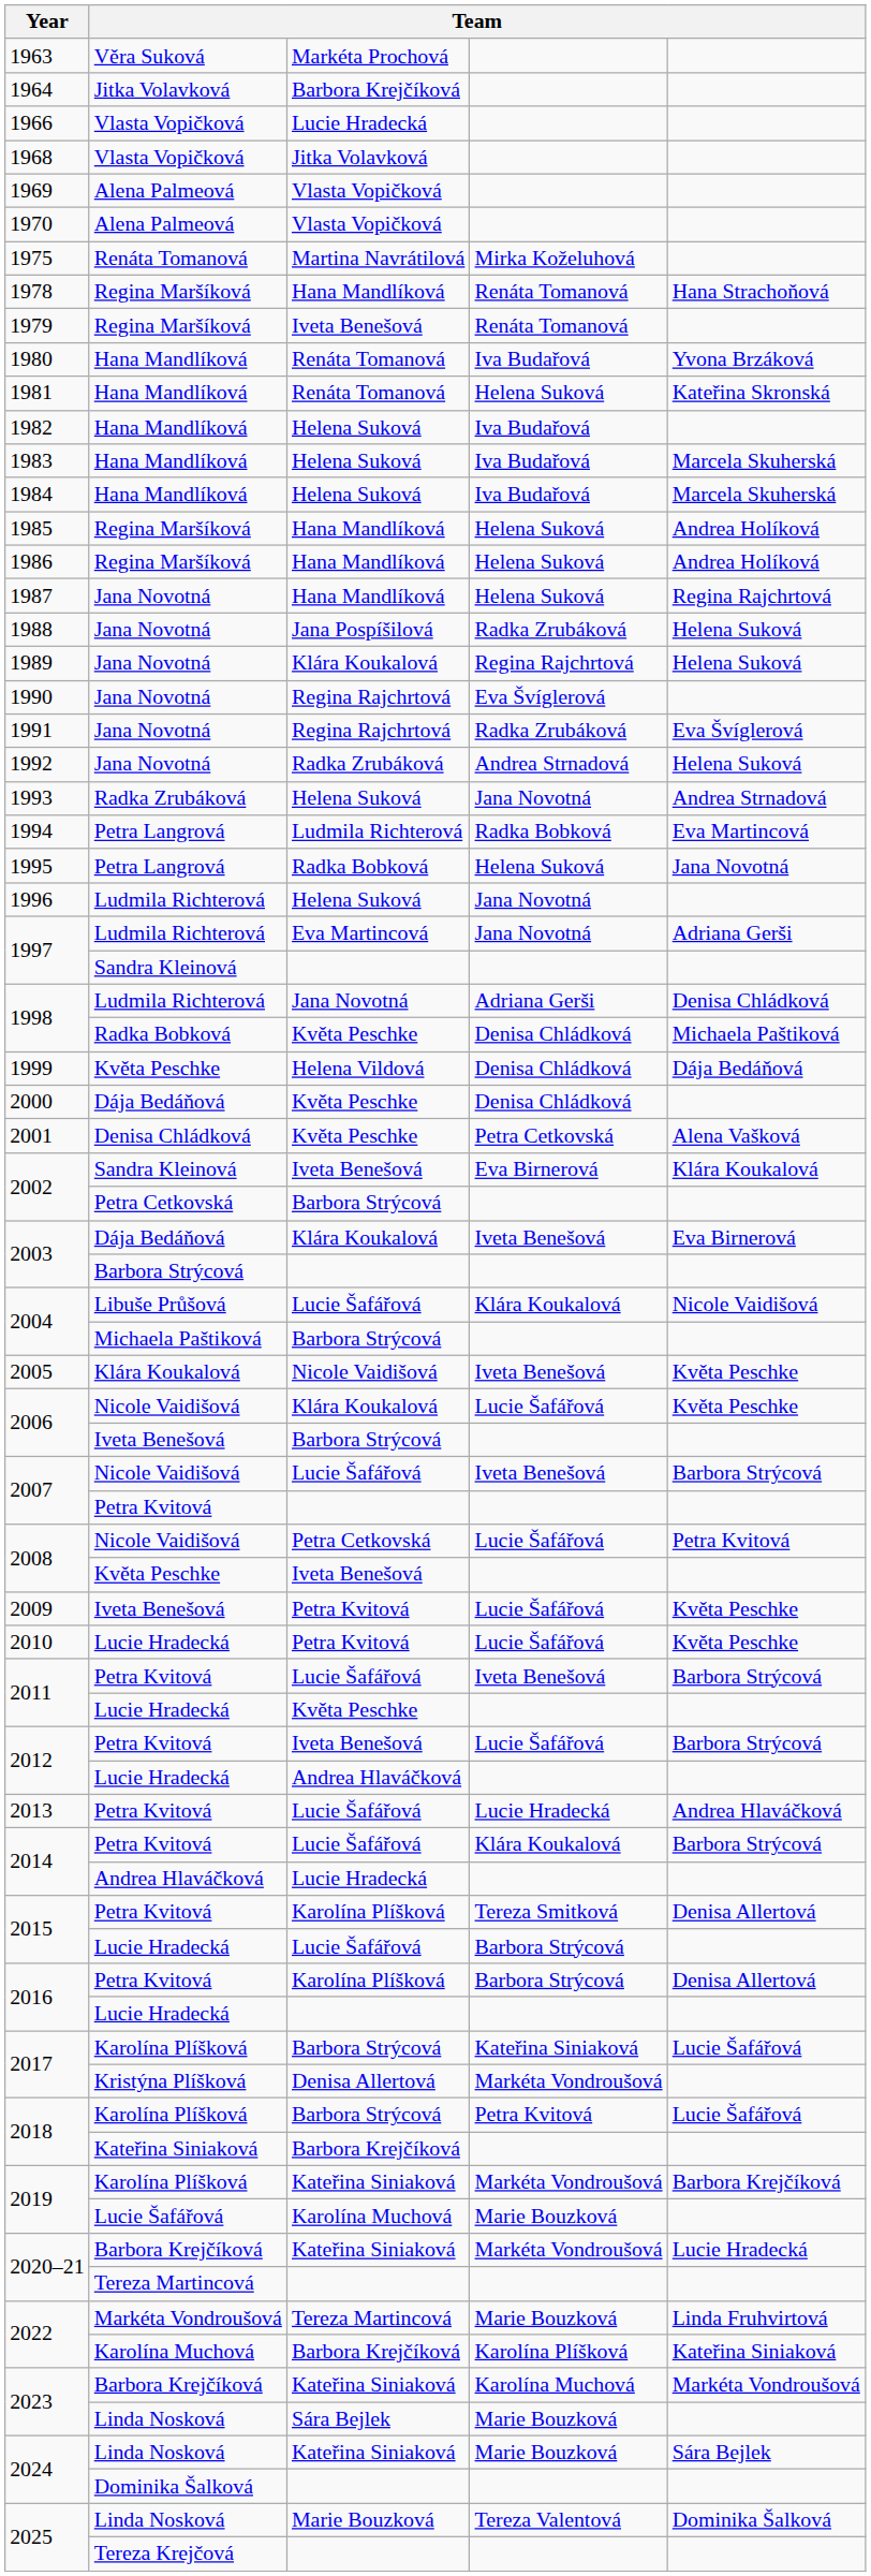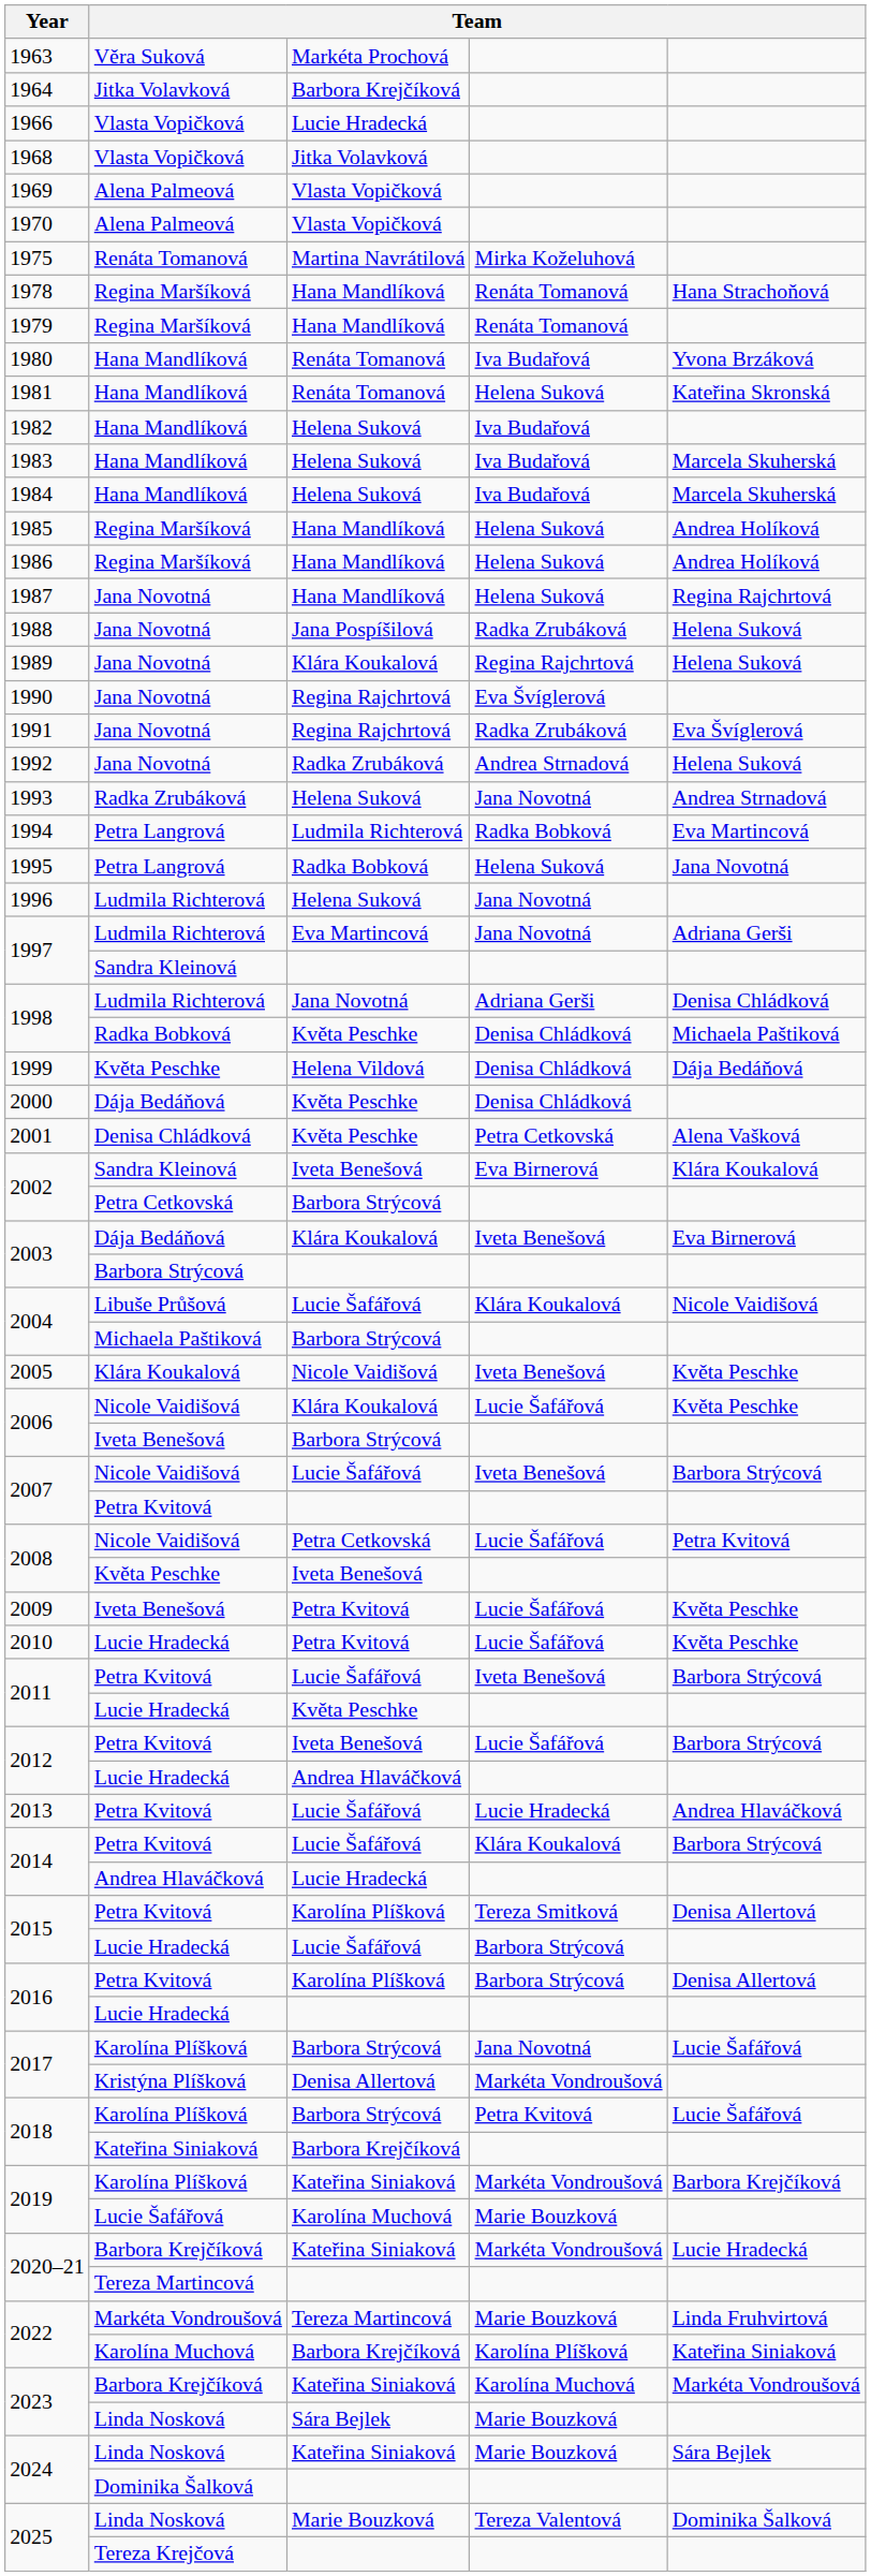1979 | column 3: Iveta Benešová -> Hana Mandlíková
2017 / Karolína Plíšková | column 4: Kateřina Siniaková -> Jana Novotná
